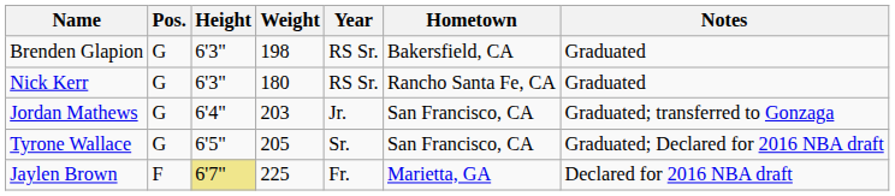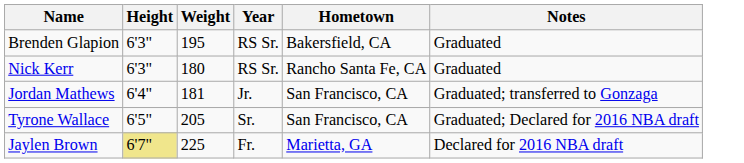- column: Pos. | G | G | G | G | F
Brenden Glapion | Weight: 198 -> 195
Jordan Mathews | Weight: 203 -> 181
